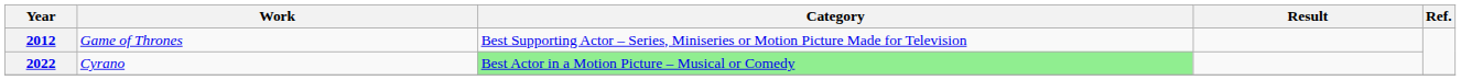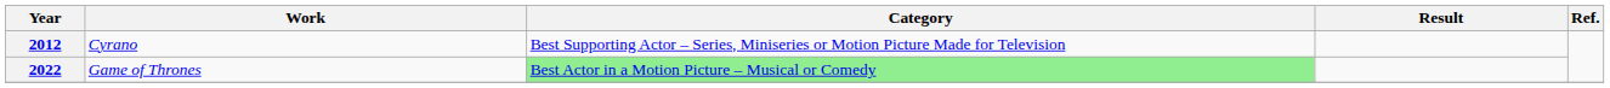2012 | Work: Game of Thrones -> Cyrano
2022 | Work: Cyrano -> Game of Thrones
